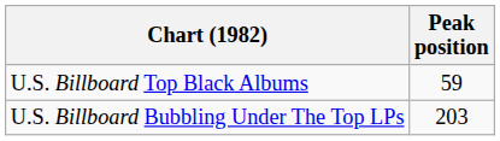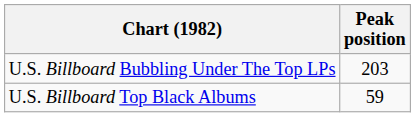rows swapped: U.S. Billboard Top Black Albums <-> U.S. Billboard Bubbling Under The Top LPs
